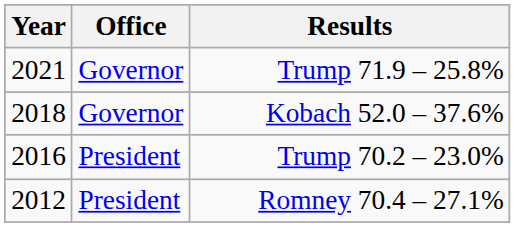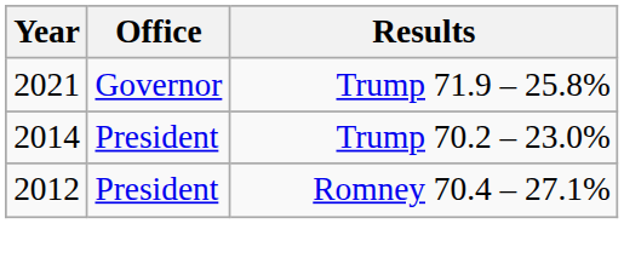- row: 2018 | Governor | Kobach 52.0 – 37.6%
Trump 70.2 – 23.0% | Year: 2016 -> 2014
